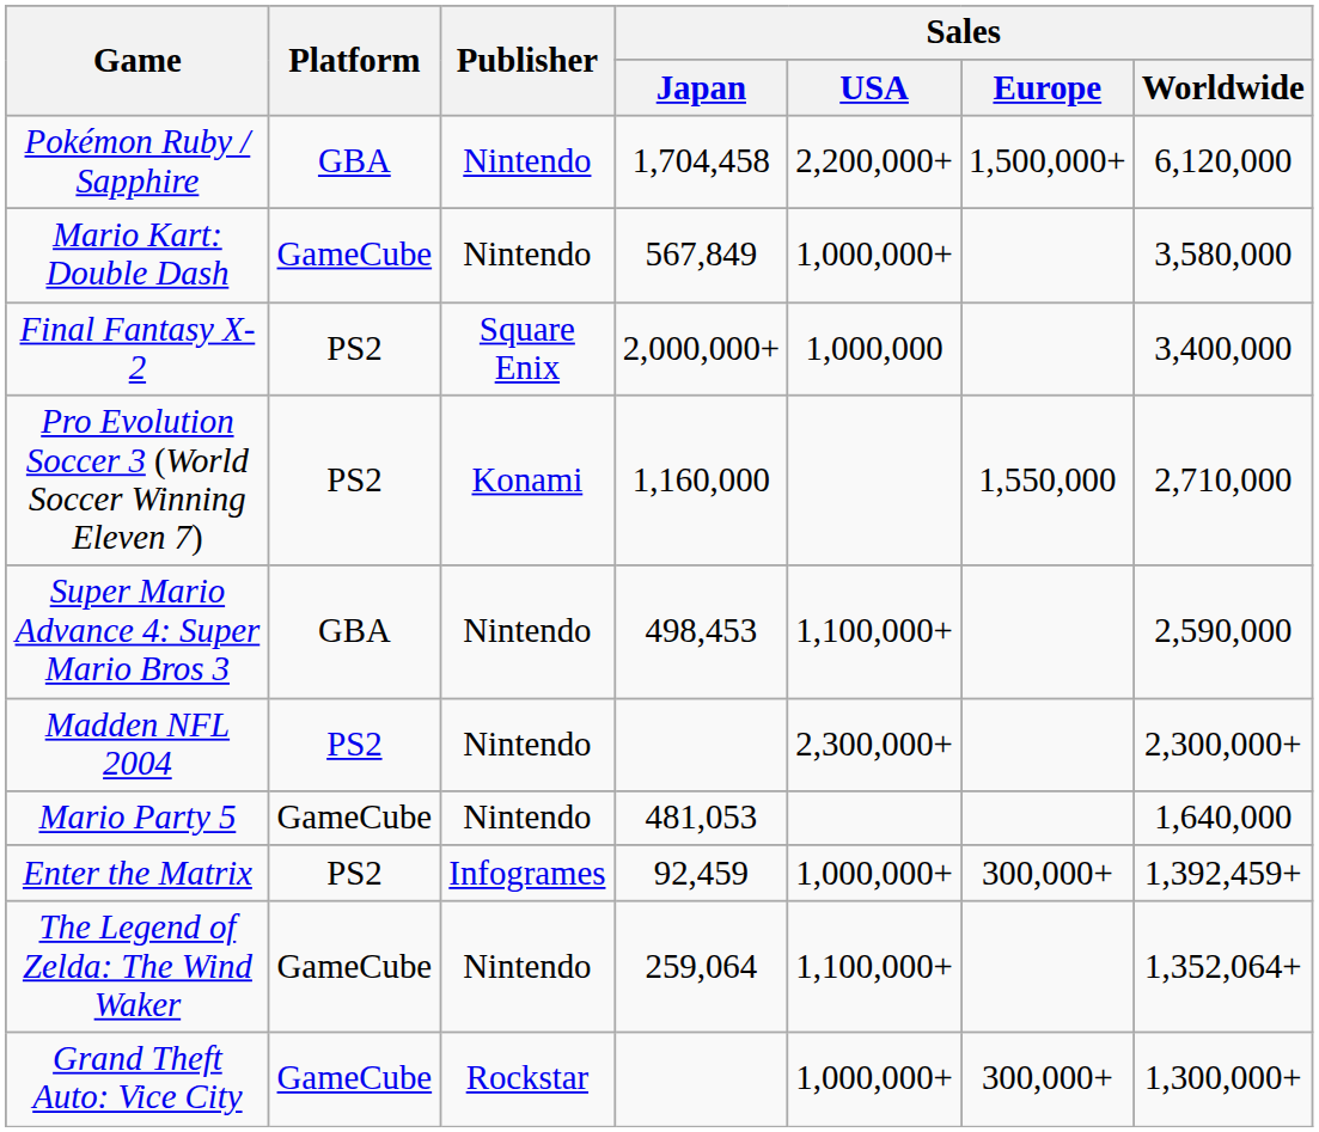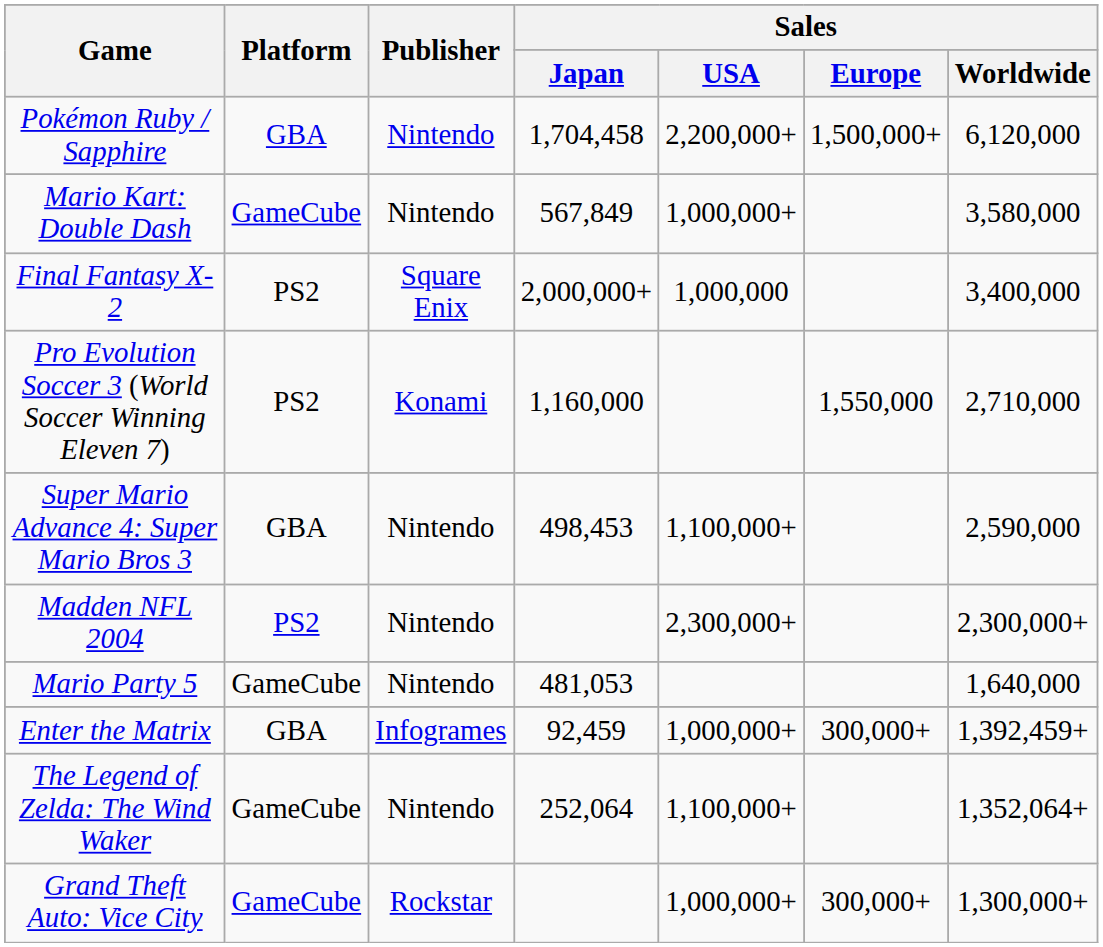Enter the Matrix | Platform: PS2 -> GBA
The Legend of Zelda: The Wind Waker | Sales / Japan: 259,064 -> 252,064
